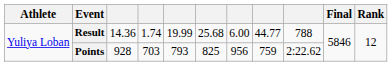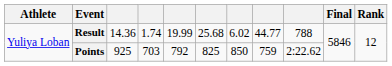Result | column 7: 6.00 -> 6.02
Points | column 3: 928 -> 925
Points | column 5: 793 -> 792
Points | column 7: 956 -> 850
